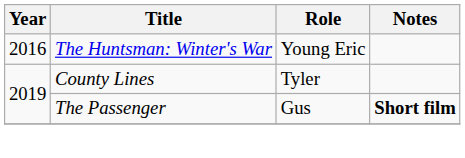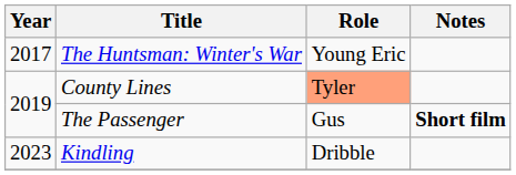The Huntsman: Winter's War | Year: 2016 -> 2017
County Lines | Role: no background -> lightsalmon background
+ row: 2023 | Kindling | Dribble
